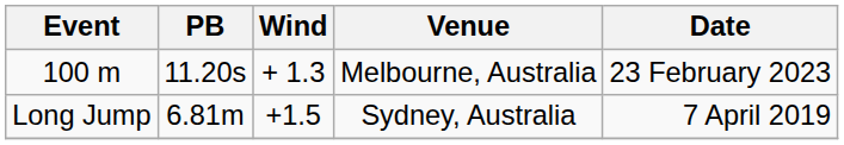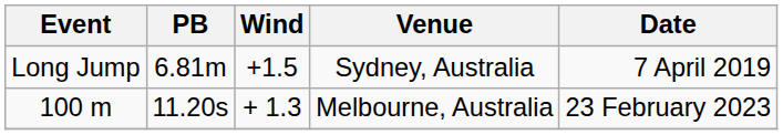rows swapped: 100 m <-> Long Jump
